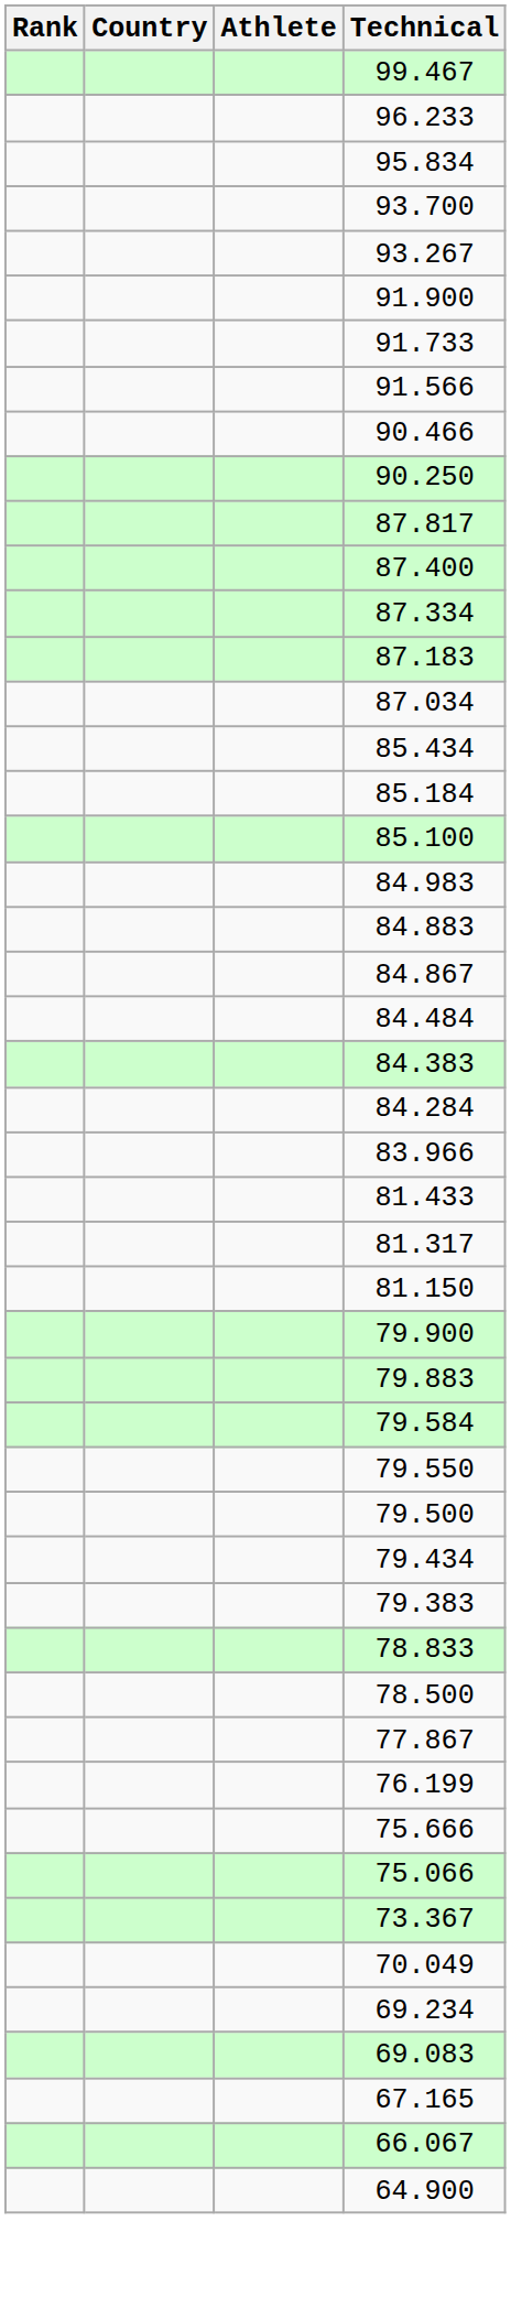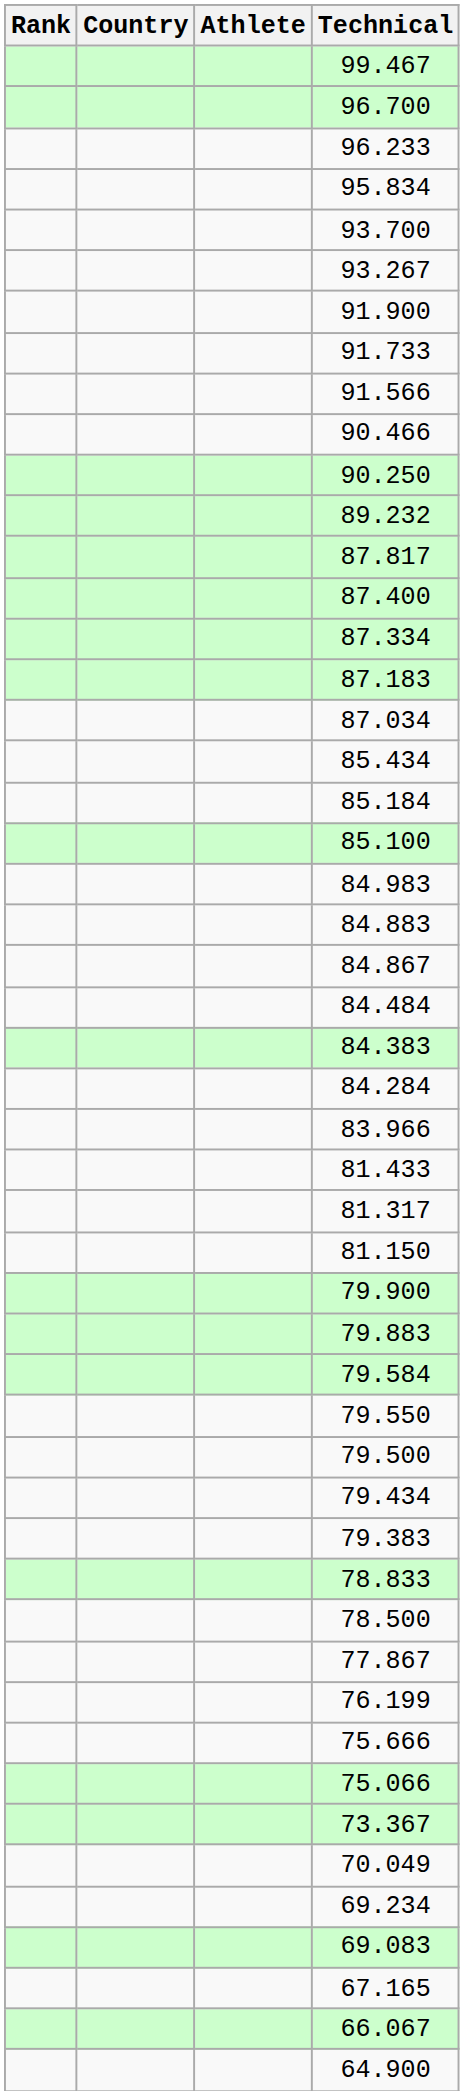+ row: 96.700
+ row: 89.232
